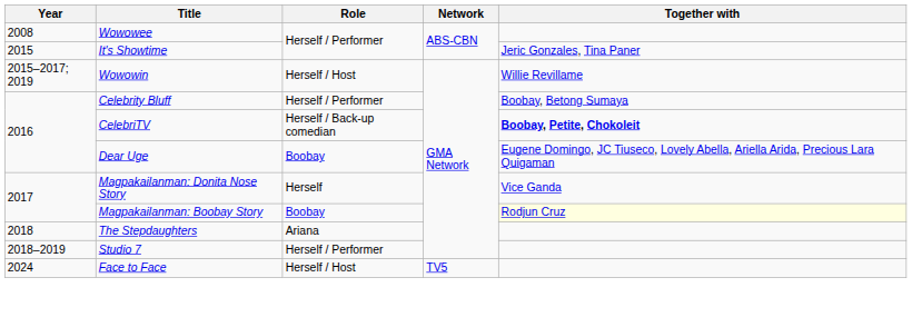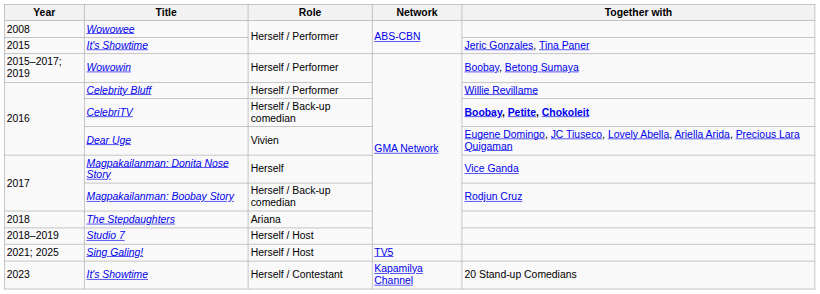Wowowin | Role: Herself / Host -> Herself / Performer
Wowowin | Together with: Willie Revillame -> Boobay, Betong Sumaya
Celebrity Bluff | Together with: Boobay, Betong Sumaya -> Willie Revillame
Dear Uge | Role: Boobay -> Vivien
Magpakailanman: Boobay Story | Role: Boobay -> Herself / Back-up comedian
Magpakailanman: Boobay Story | Together with: lightyellow background -> no background
Studio 7 | Role: Herself / Performer -> Herself / Host
+ row: 2021; 2025 | Sing Galing! | Herself / Host | TV5
+ row: 2023 | It's Showtime | Herself / Contestant | Kapamilya Channel | 20 Stand-up Comedians
- row: 2024 | Face to Face | Herself / Host | TV5
